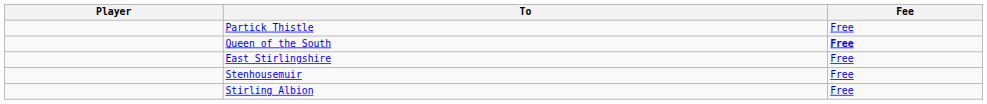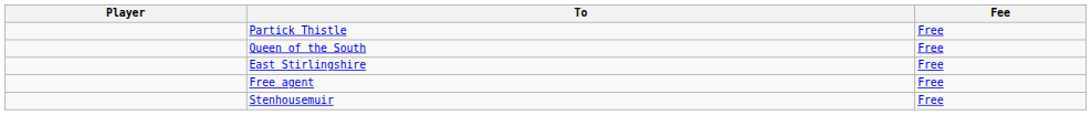Queen of the South | Fee: bold -> normal
+ row: Free agent | Free
- row: Stirling Albion | Free
